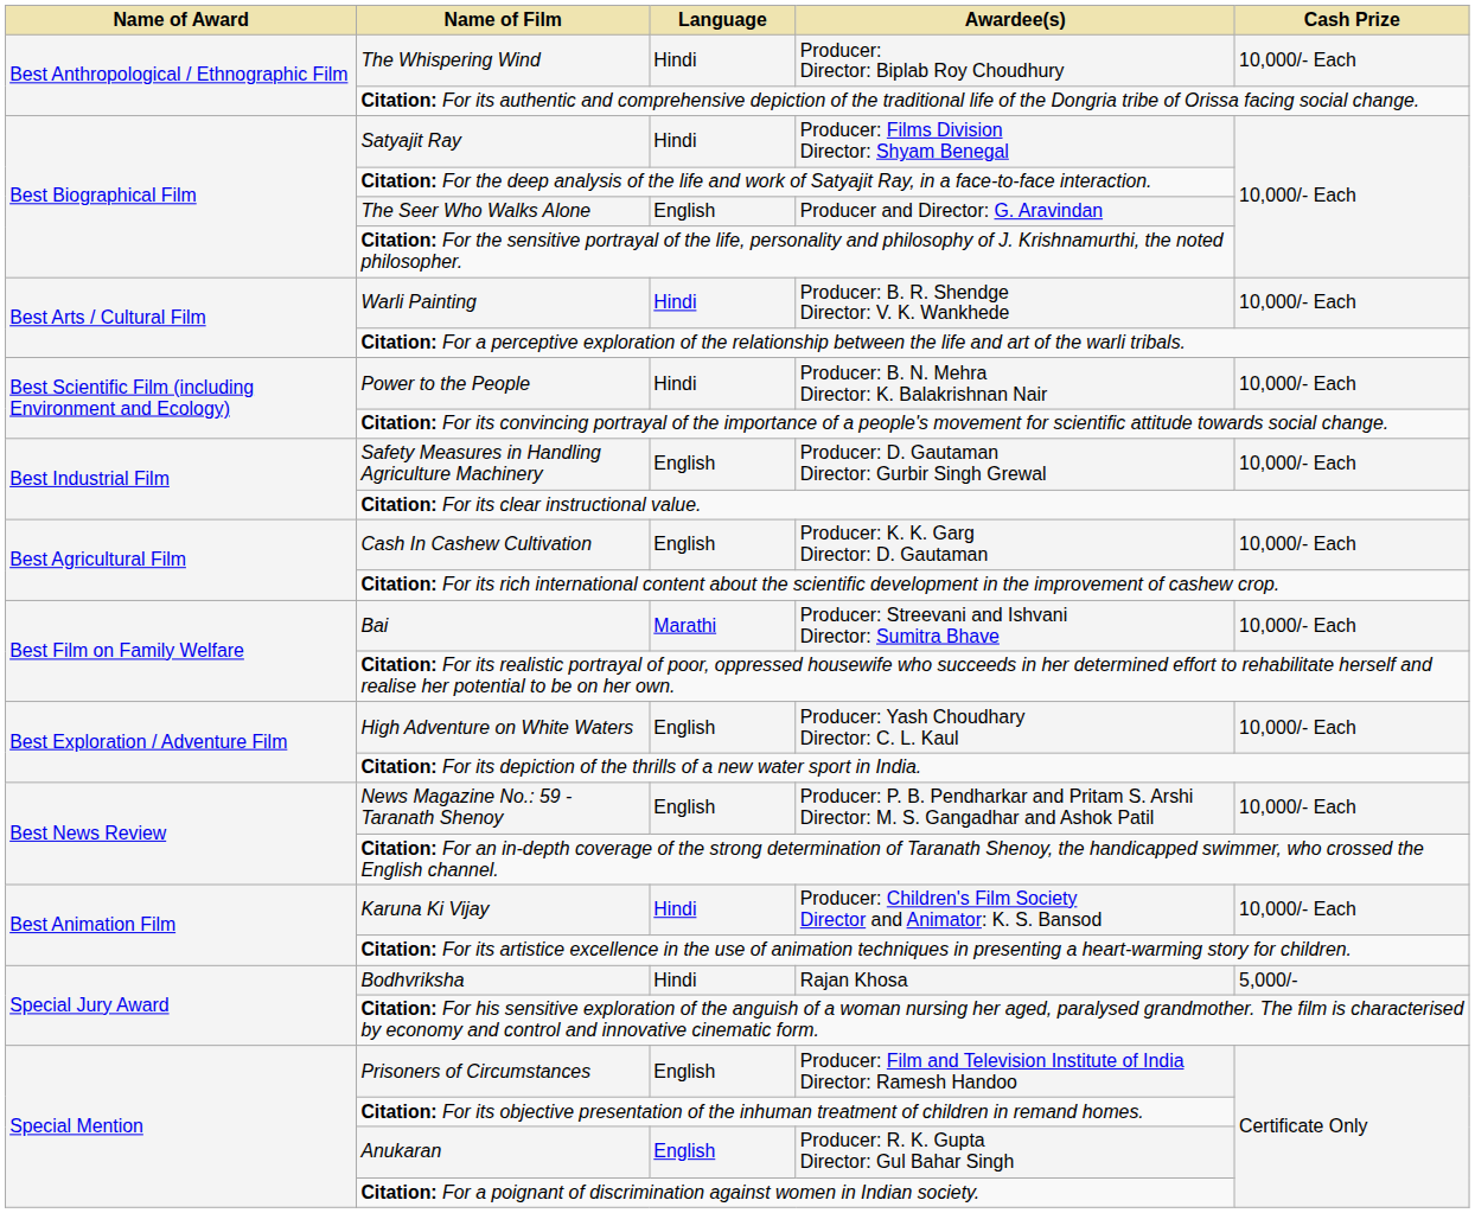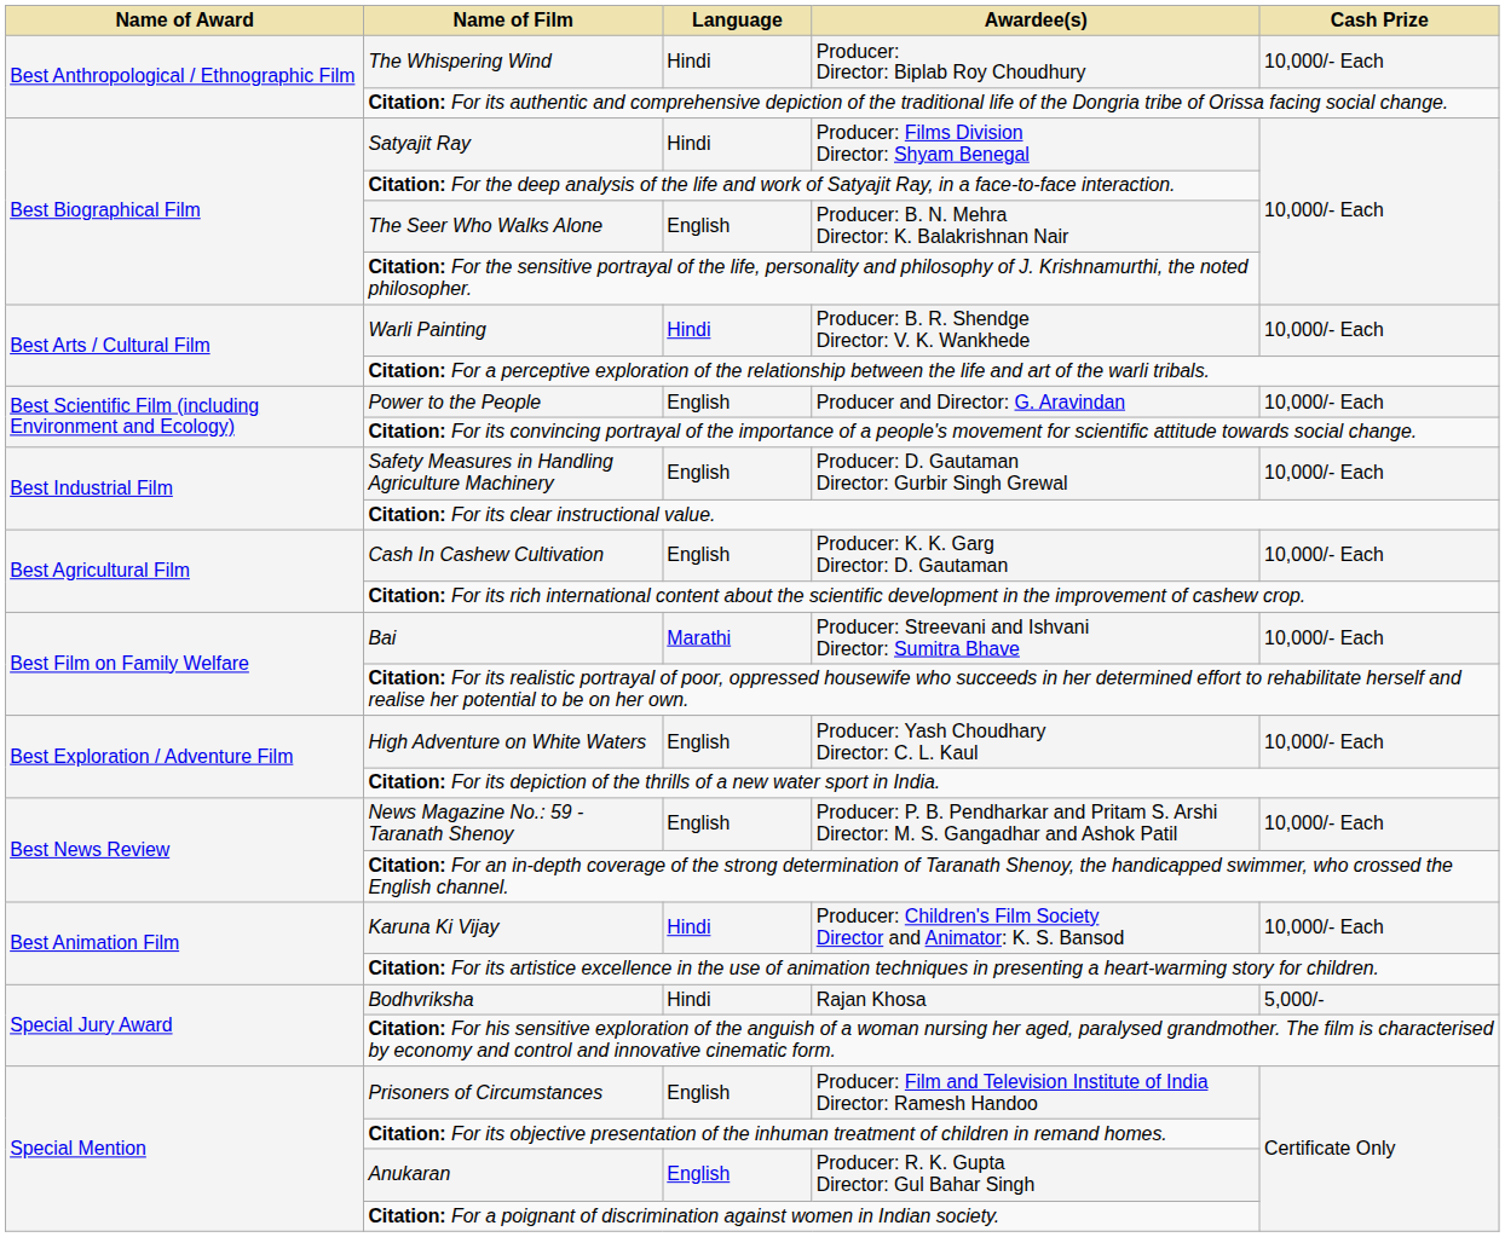The Seer Who Walks Alone | Awardee(s): Producer and Director: G. Aravindan -> Producer: B. N. Mehra Director: K. Balakrishnan Nair
Power to the People | Language: Hindi -> English
Power to the People | Awardee(s): Producer: B. N. Mehra Director: K. Balakrishnan Nair -> Producer and Director: G. Aravindan
